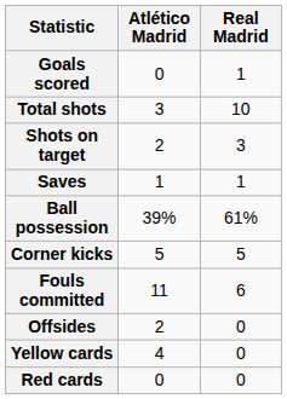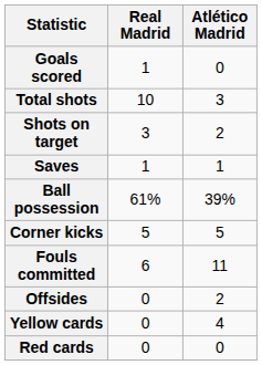columns swapped: Real Madrid <-> Atlético Madrid
